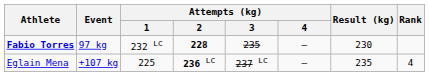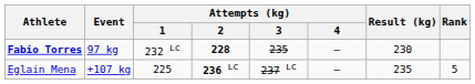Eglain Mena | Rank: 4 -> 5
